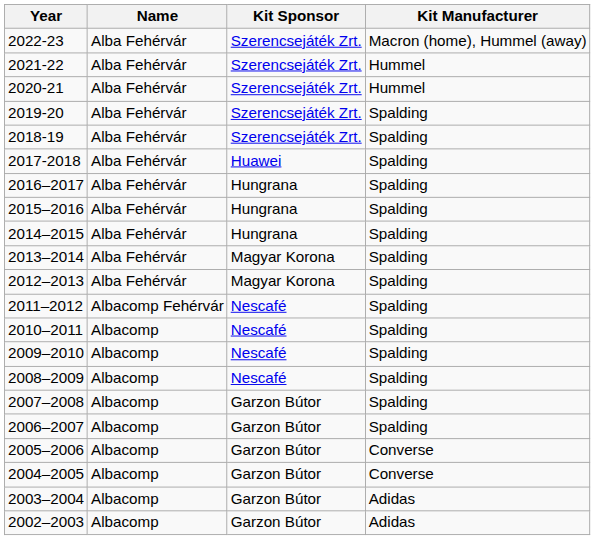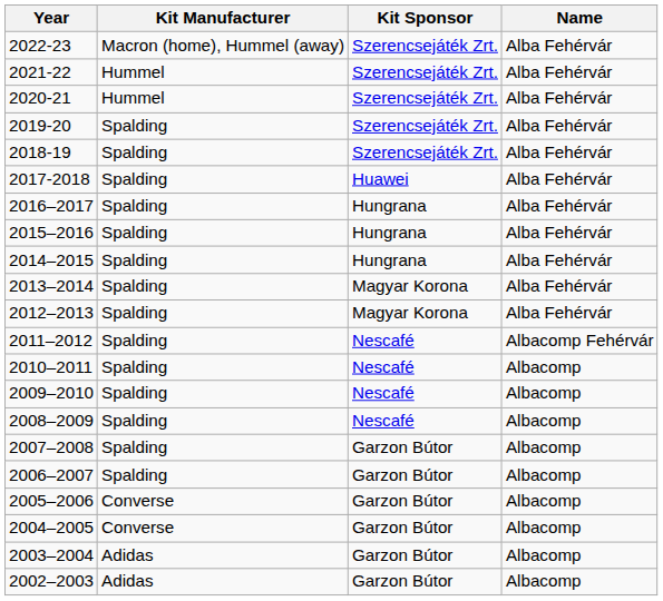columns swapped: Name <-> Kit Manufacturer
